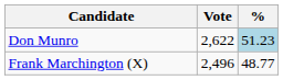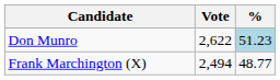Frank Marchington (X) | Vote: 2,496 -> 2,494
